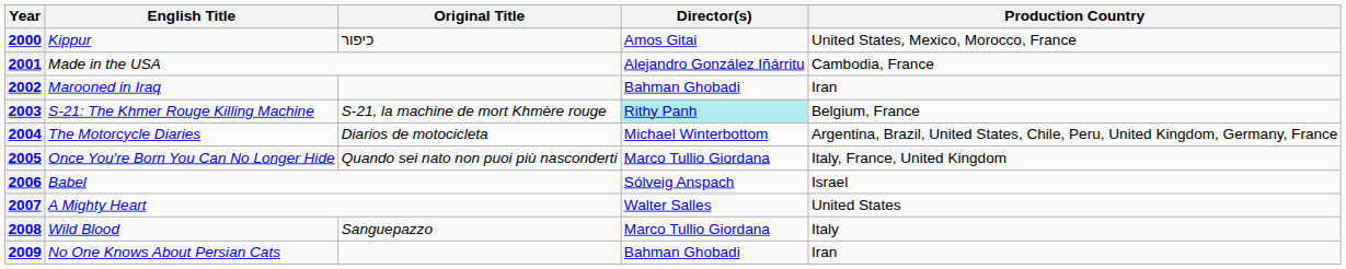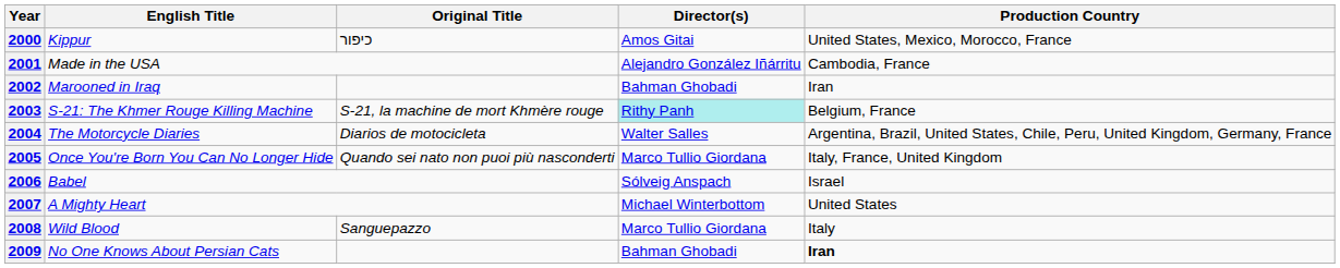2004 | Director(s): Michael Winterbottom -> Walter Salles
2007 | Director(s): Walter Salles -> Michael Winterbottom
2009 | Production Country: normal -> bold
